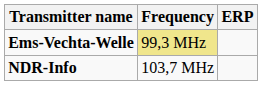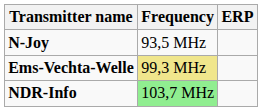+ row: N-Joy | 93,5 MHz
NDR-Info | Frequency: no background -> lightgreen background
